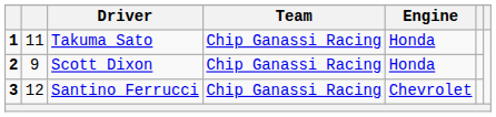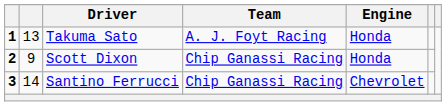Takuma Sato | column 2: 11 -> 13
Takuma Sato | Team: Chip Ganassi Racing -> A. J. Foyt Racing
Santino Ferrucci | column 2: 12 -> 14
